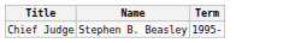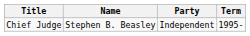+ column: Party | Independent
